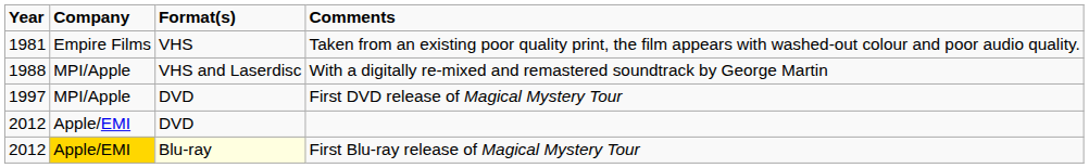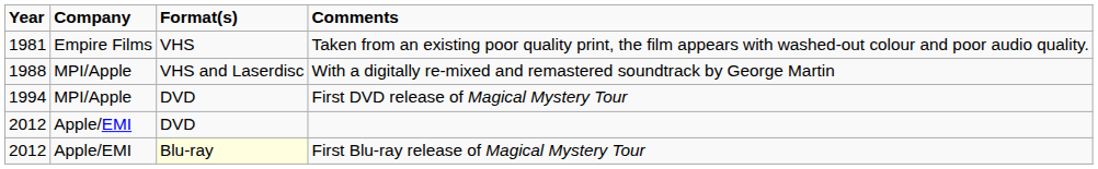First DVD release of Magical Mystery Tour | Year: 1997 -> 1994
First Blu-ray release of Magical Mystery Tour | Company: gold background -> no background
